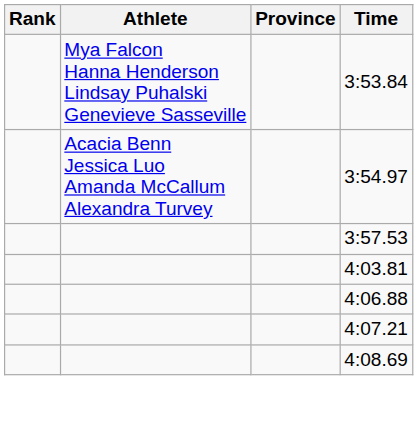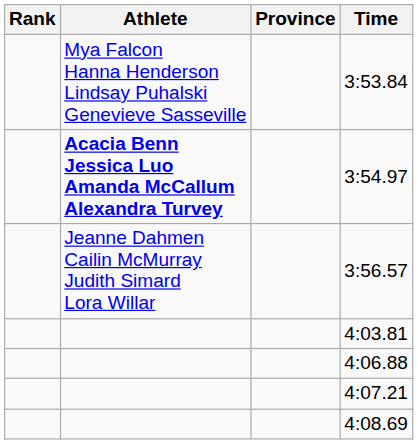3:54.97 | Athlete: normal -> bold
+ row: Jeanne Dahmen Cailin McMurray Judith Simard Lora Willar | 3:56.57
- row: 3:57.53
